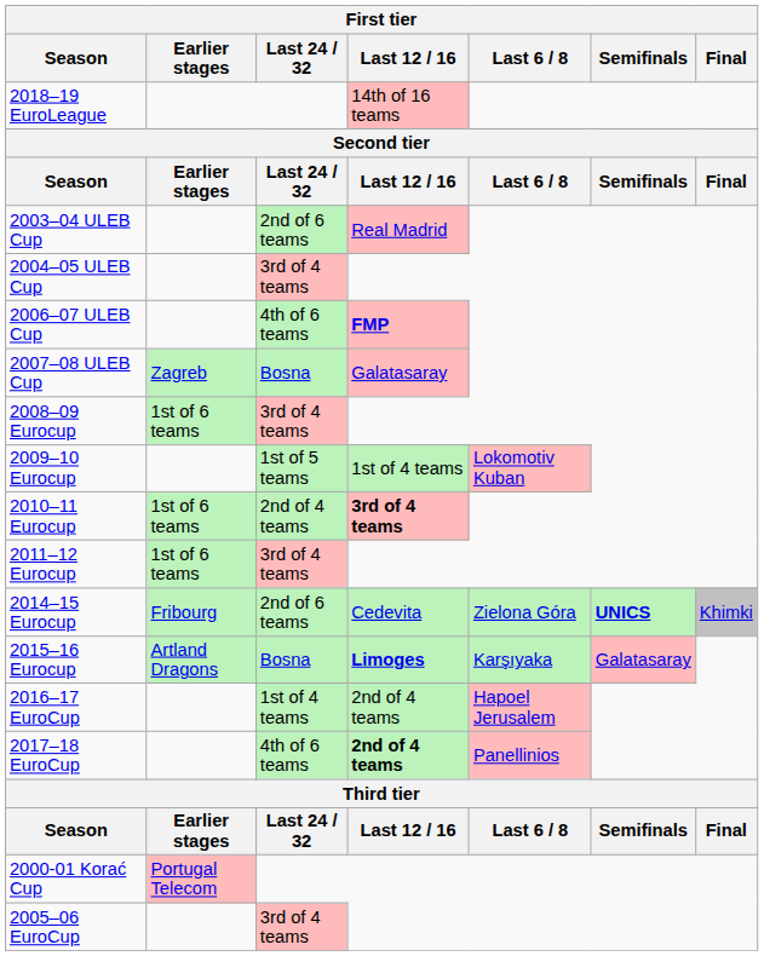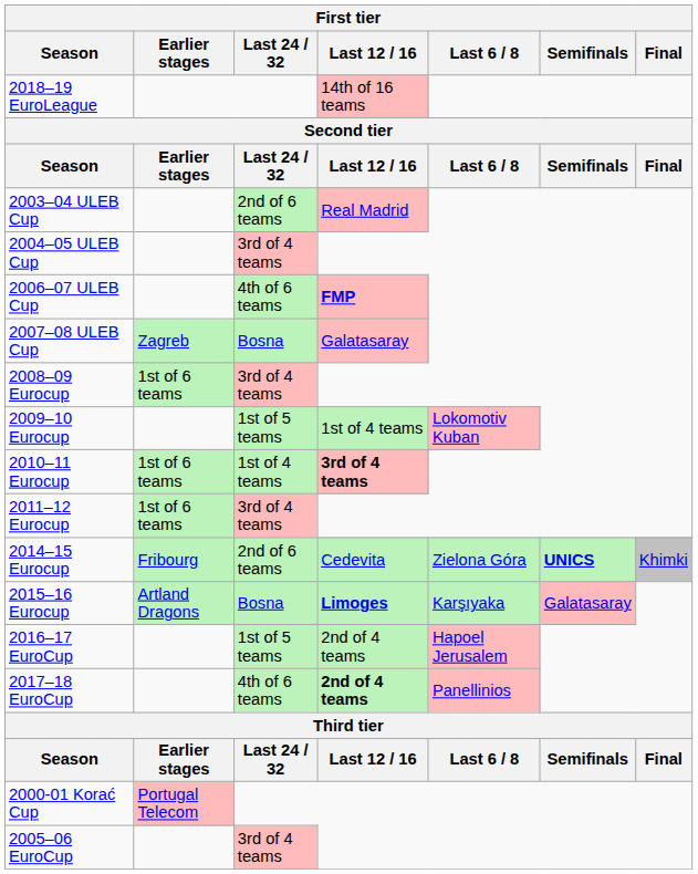2010–11 Eurocup | Last 24 / 32: 2nd of 4 teams -> 1st of 4 teams
2016–17 EuroCup | Last 24 / 32: 1st of 4 teams -> 1st of 5 teams
